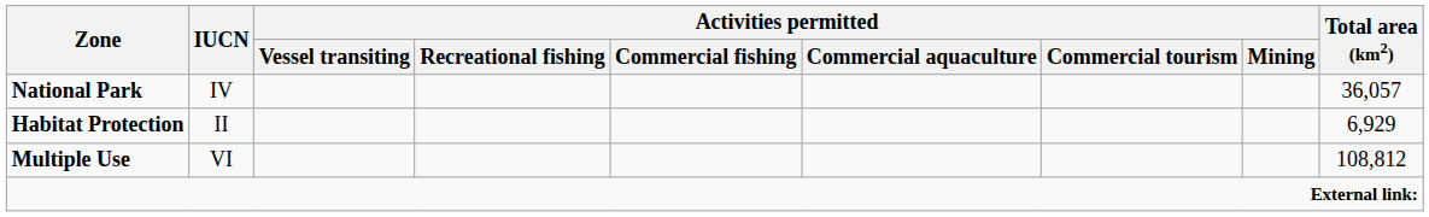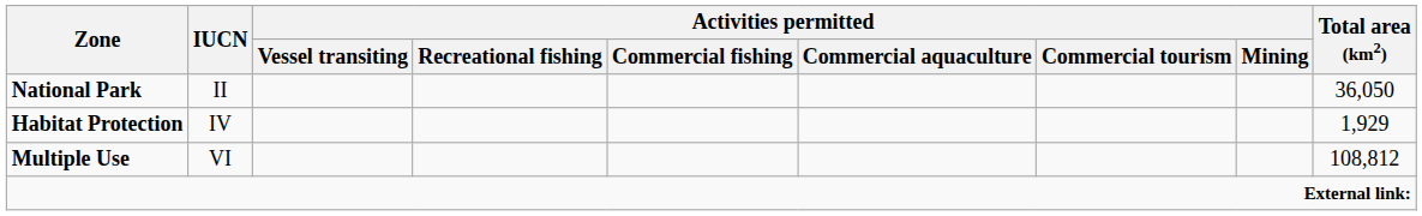National Park | IUCN: IV -> II
National Park | Total area (km2): 36,057 -> 36,050
Habitat Protection | IUCN: II -> IV
Habitat Protection | Total area (km2): 6,929 -> 1,929
